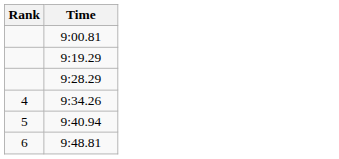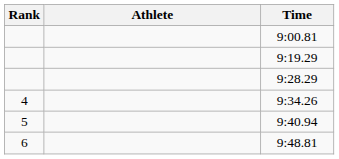+ column: Athlete
